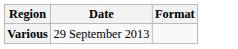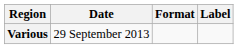+ column: Label
